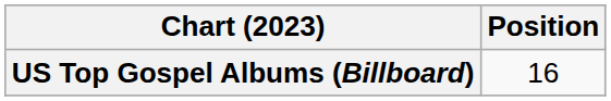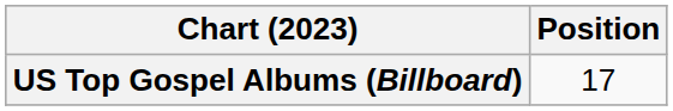US Top Gospel Albums (Billboard) | Position: 16 -> 17
